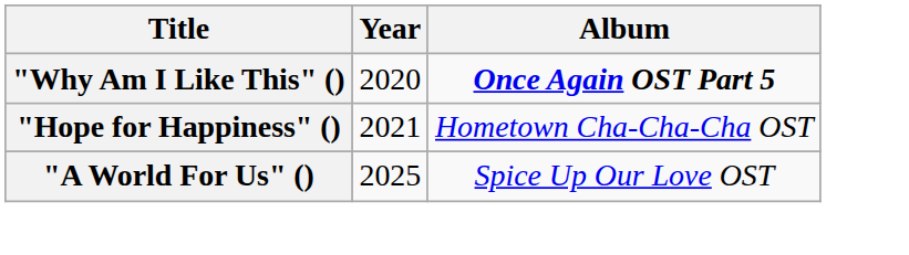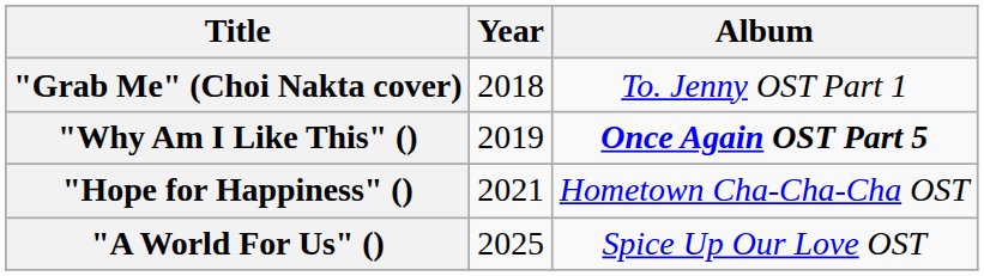+ row: "Grab Me" (Choi Nakta cover) | 2018 | To. Jenny OST Part 1
"Why Am I Like This" () | Year: 2020 -> 2019
